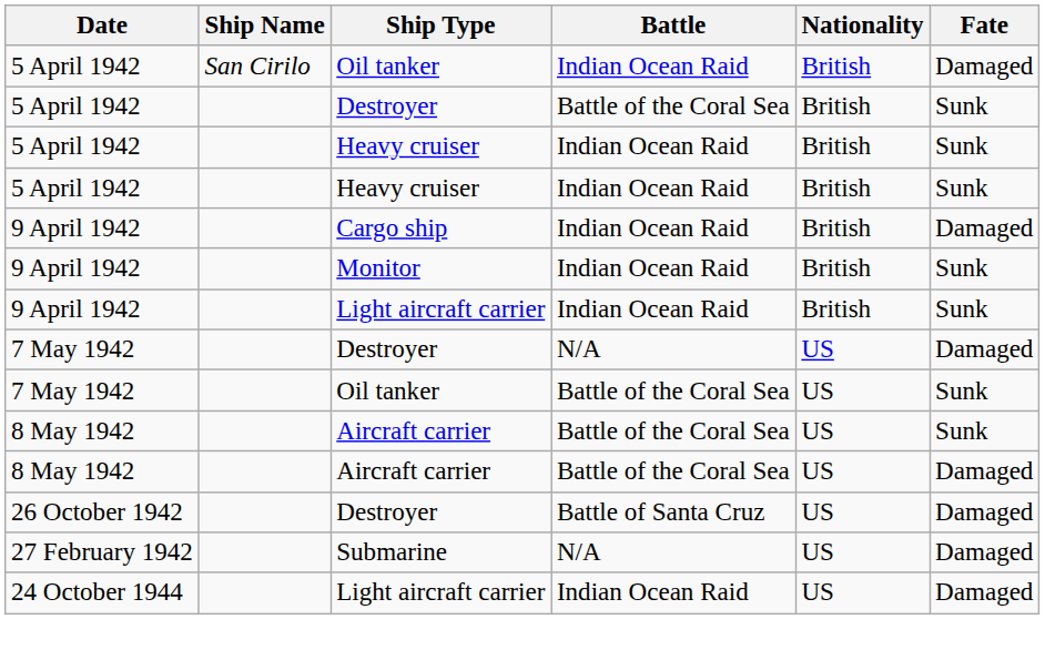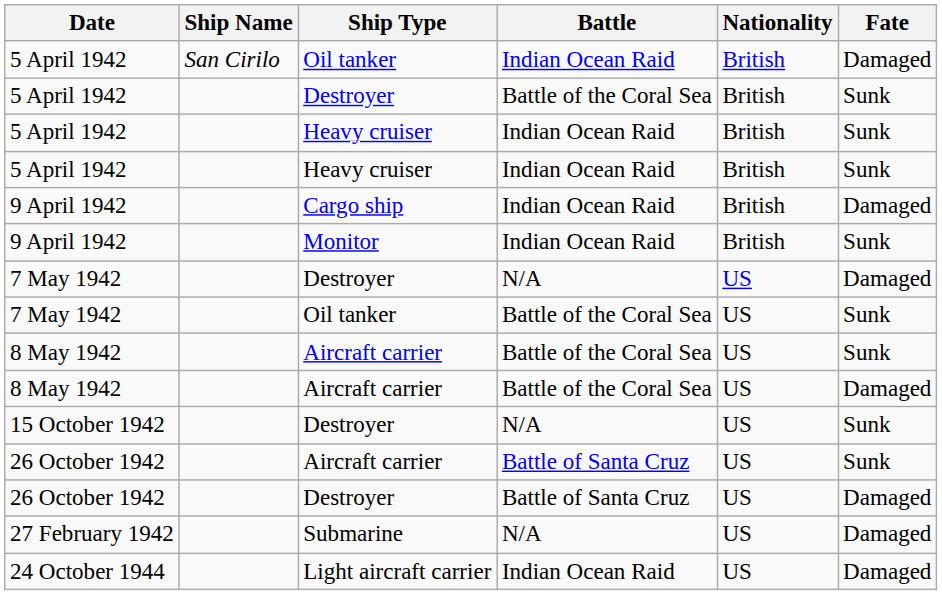- row: 9 April 1942 | Light aircraft carrier | Indian Ocean Raid | British | Sunk
+ row: 15 October 1942 | Destroyer | N/A | US | Sunk
+ row: 26 October 1942 | Aircraft carrier | Battle of Santa Cruz | US | Sunk
